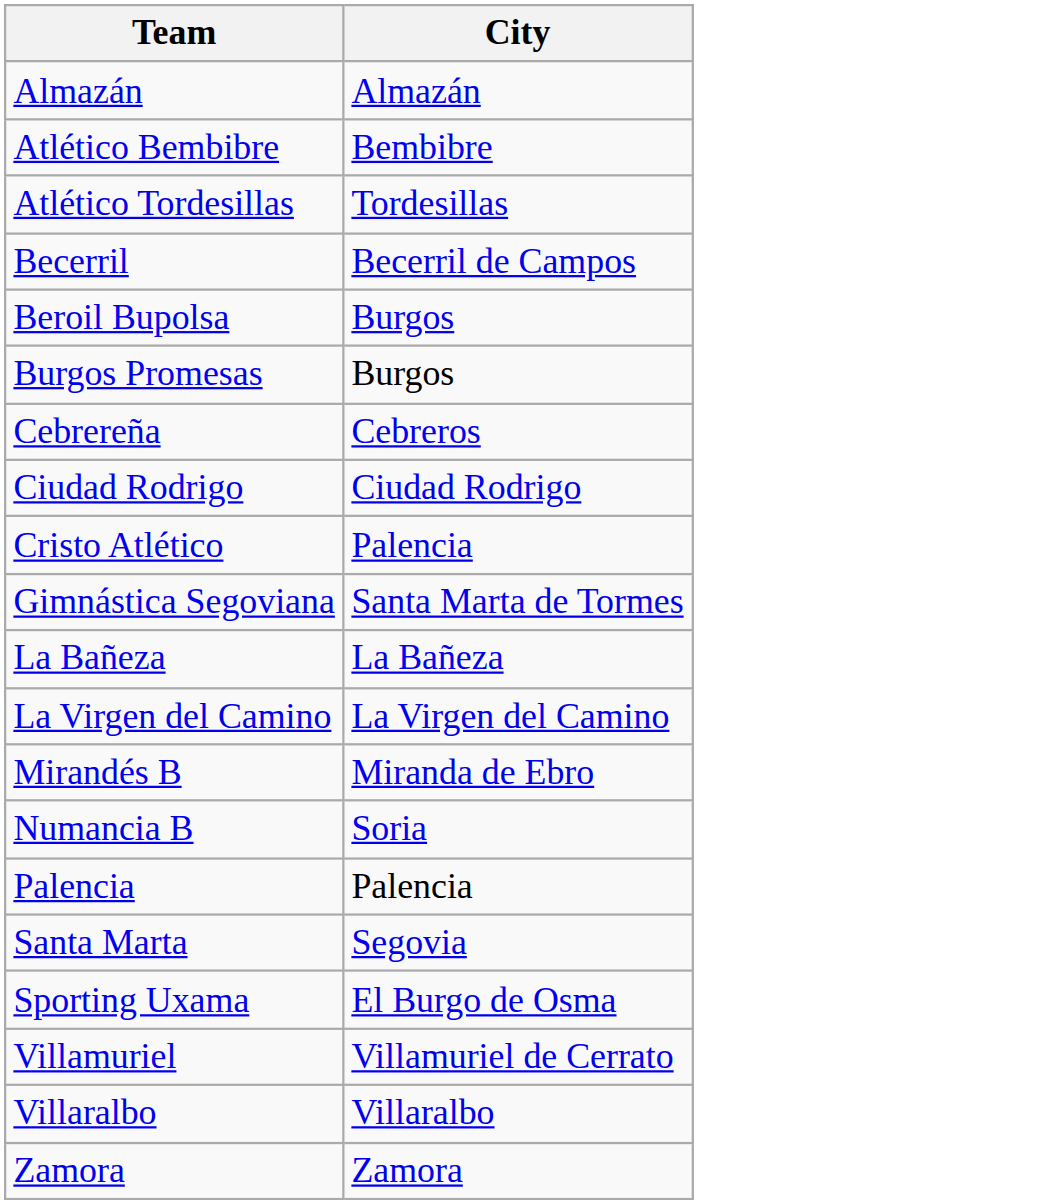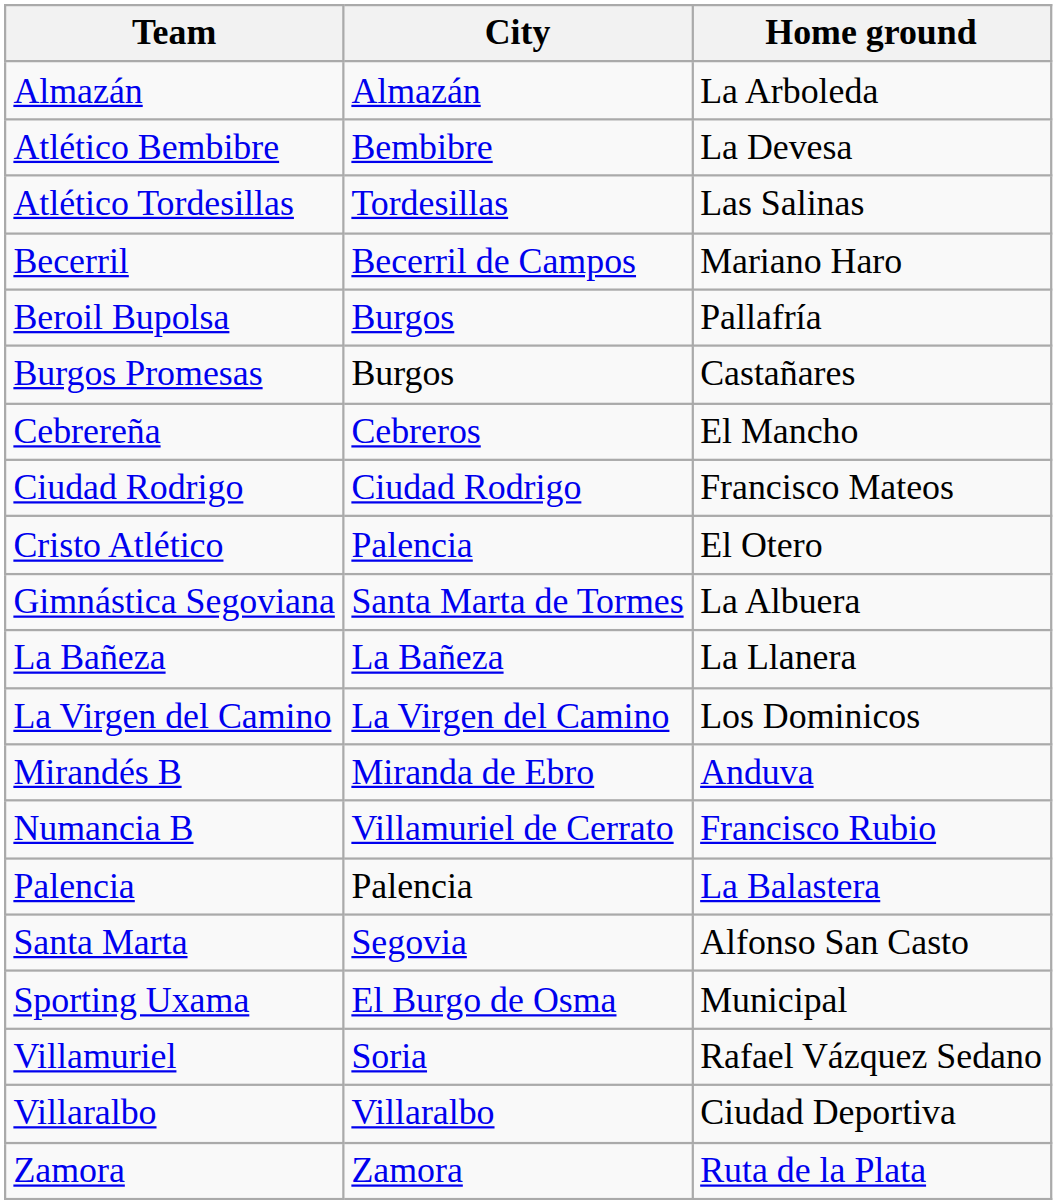+ column: Home ground | La Arboleda | La Devesa | Las Salinas | Mariano Haro | Pallafría | Castañares | El Mancho | Francisco Mateos | El Otero | La Albuera | La Llanera | Los Dominicos | Anduva | Francisco Rubio | La Balastera | Alfonso San Casto | Municipal | Rafael Vázquez Sedano | Ciudad Deportiva | Ruta de la Plata
Numancia B | City: Soria -> Villamuriel de Cerrato
Villamuriel | City: Villamuriel de Cerrato -> Soria
